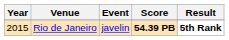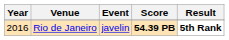Rio de Janeiro | Year: 2015 -> 2016
